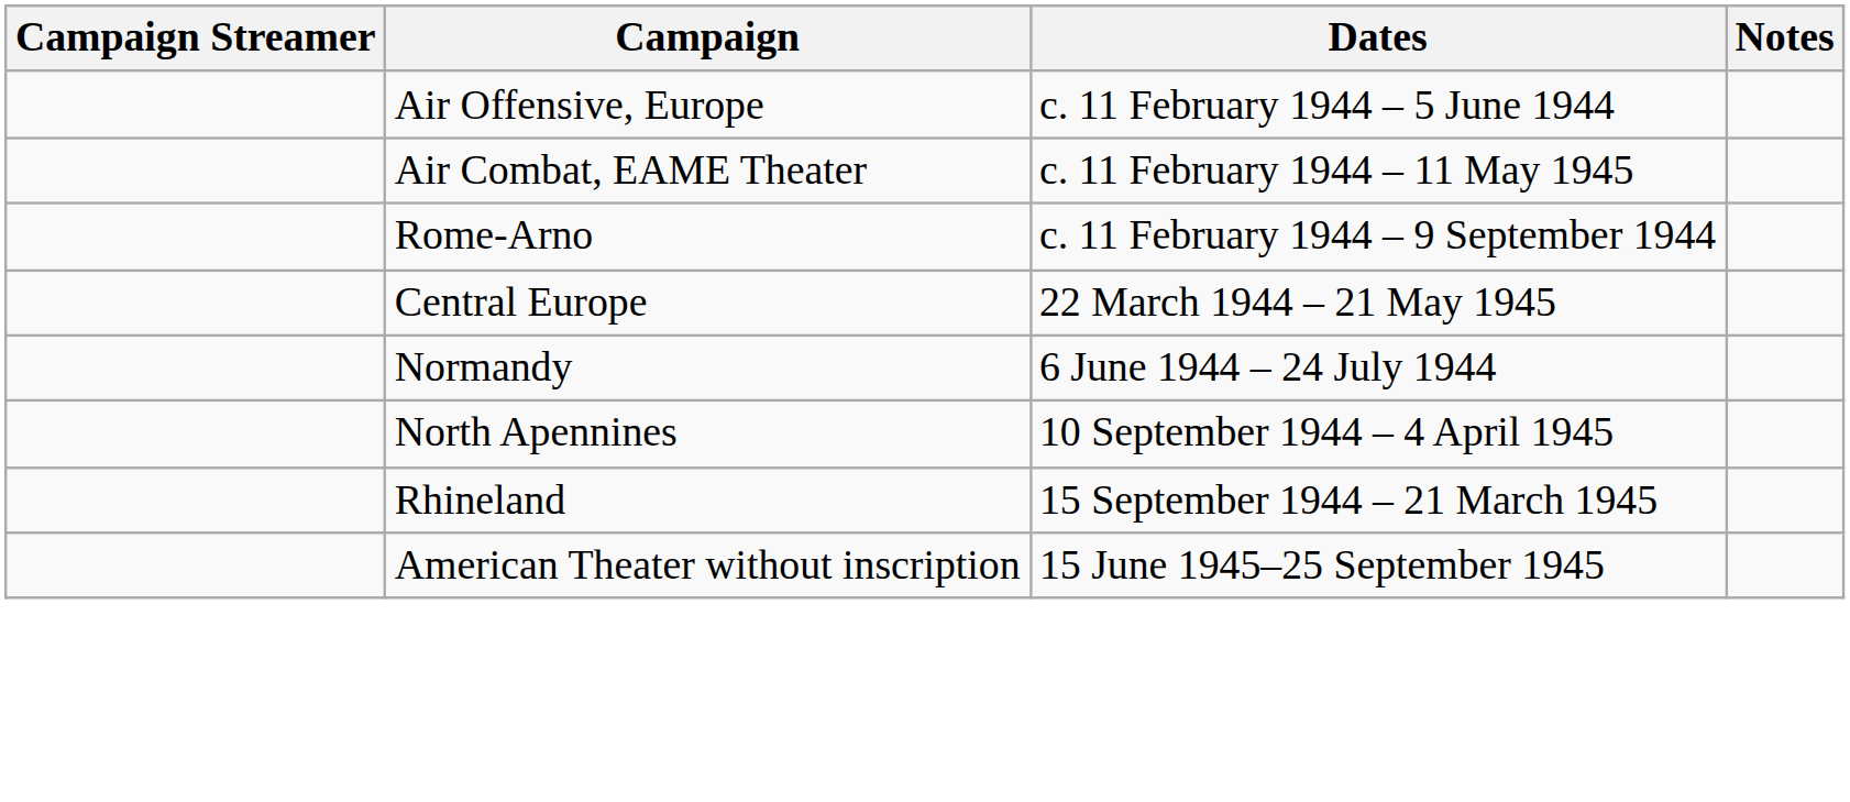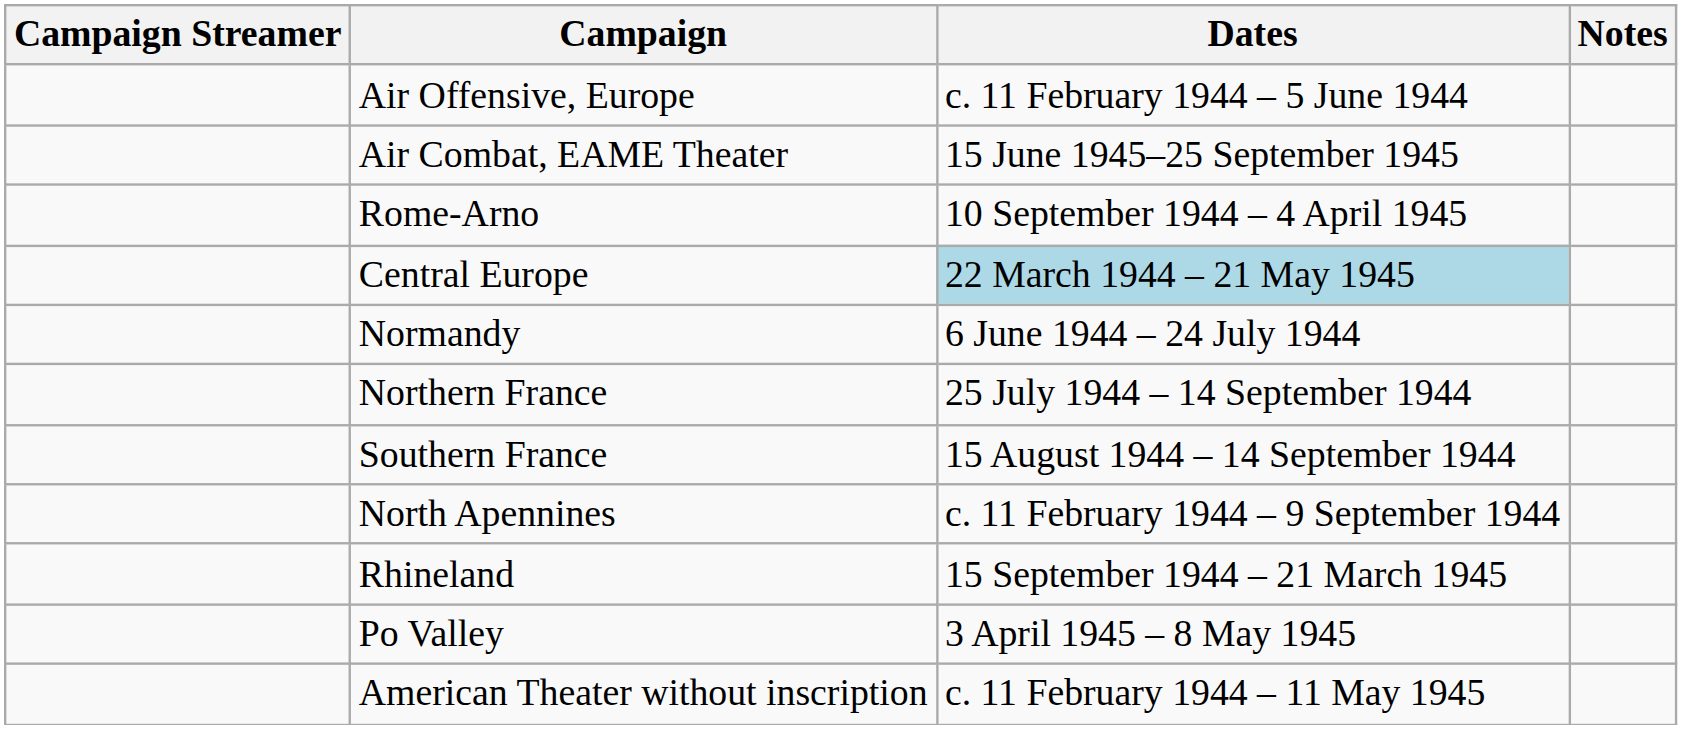Air Combat, EAME Theater | Dates: c. 11 February 1944 – 11 May 1945 -> 15 June 1945–25 September 1945
Rome-Arno | Dates: c. 11 February 1944 – 9 September 1944 -> 10 September 1944 – 4 April 1945
Central Europe | Dates: no background -> lightblue background
+ row: Northern France | 25 July 1944 – 14 September 1944
+ row: Southern France | 15 August 1944 – 14 September 1944
North Apennines | Dates: 10 September 1944 – 4 April 1945 -> c. 11 February 1944 – 9 September 1944
+ row: Po Valley | 3 April 1945 – 8 May 1945
American Theater without inscription | Dates: 15 June 1945–25 September 1945 -> c. 11 February 1944 – 11 May 1945
